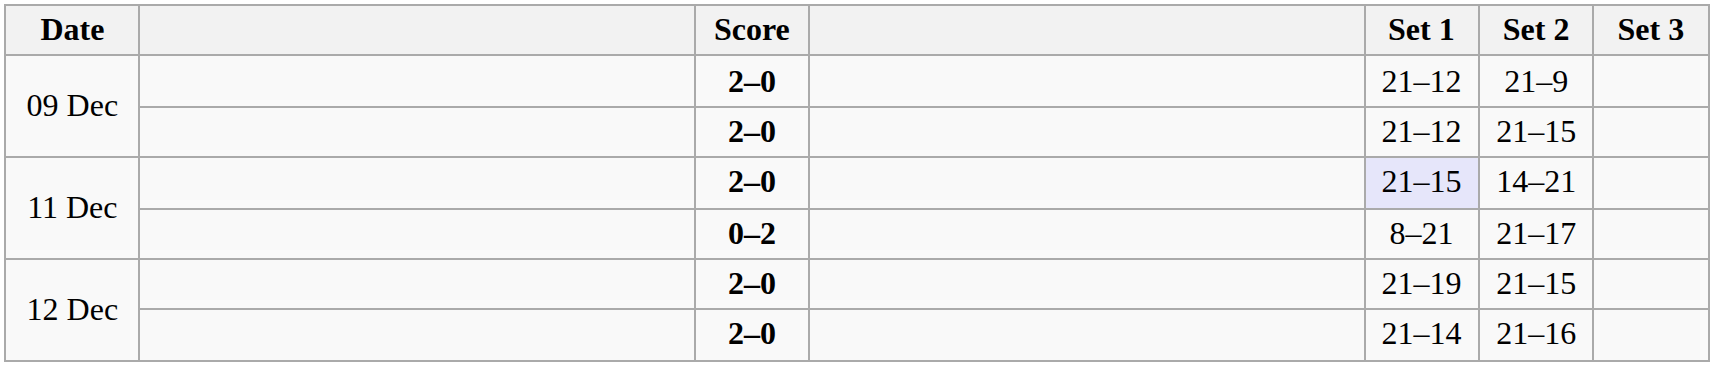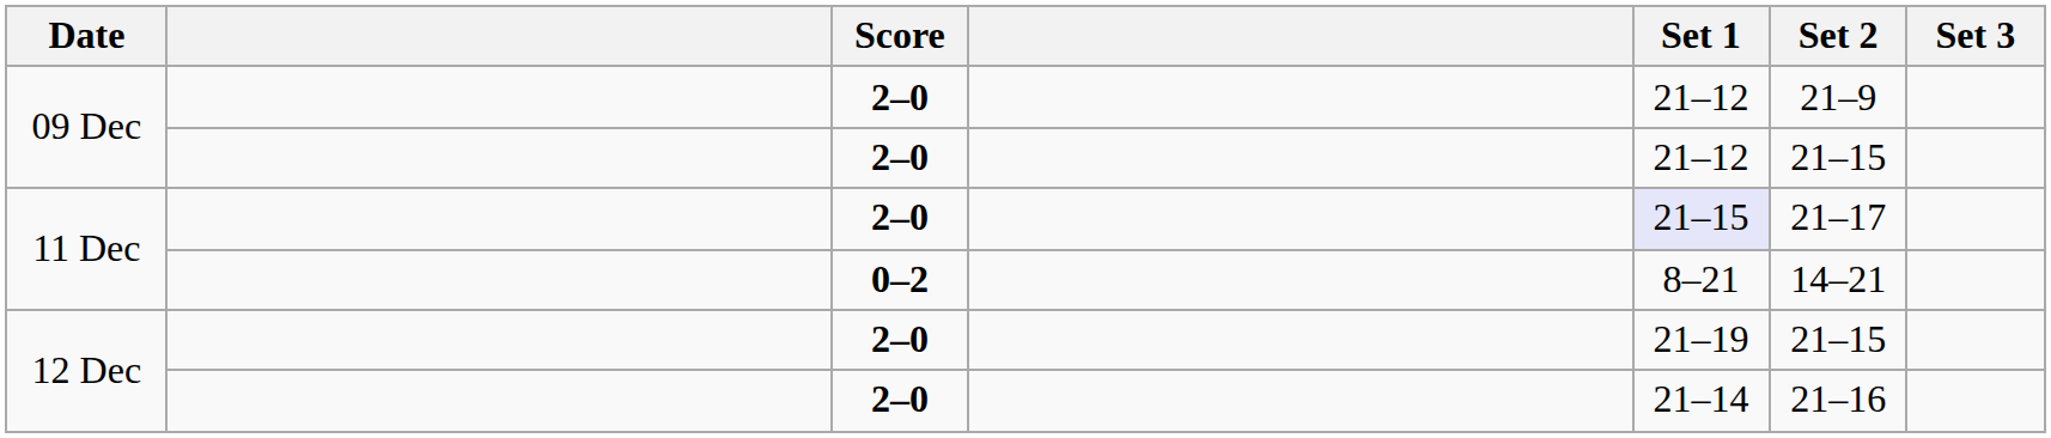11 Dec / 2–0 | Set 2: 14–21 -> 21–17
11 Dec / 0–2 | Set 2: 21–17 -> 14–21
